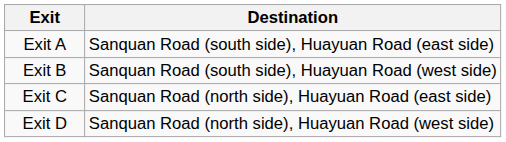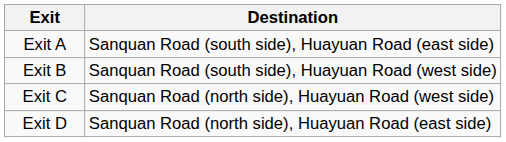Exit C | Destination: Sanquan Road (north side), Huayuan Road (east side) -> Sanquan Road (north side), Huayuan Road (west side)
Exit D | Destination: Sanquan Road (north side), Huayuan Road (west side) -> Sanquan Road (north side), Huayuan Road (east side)
